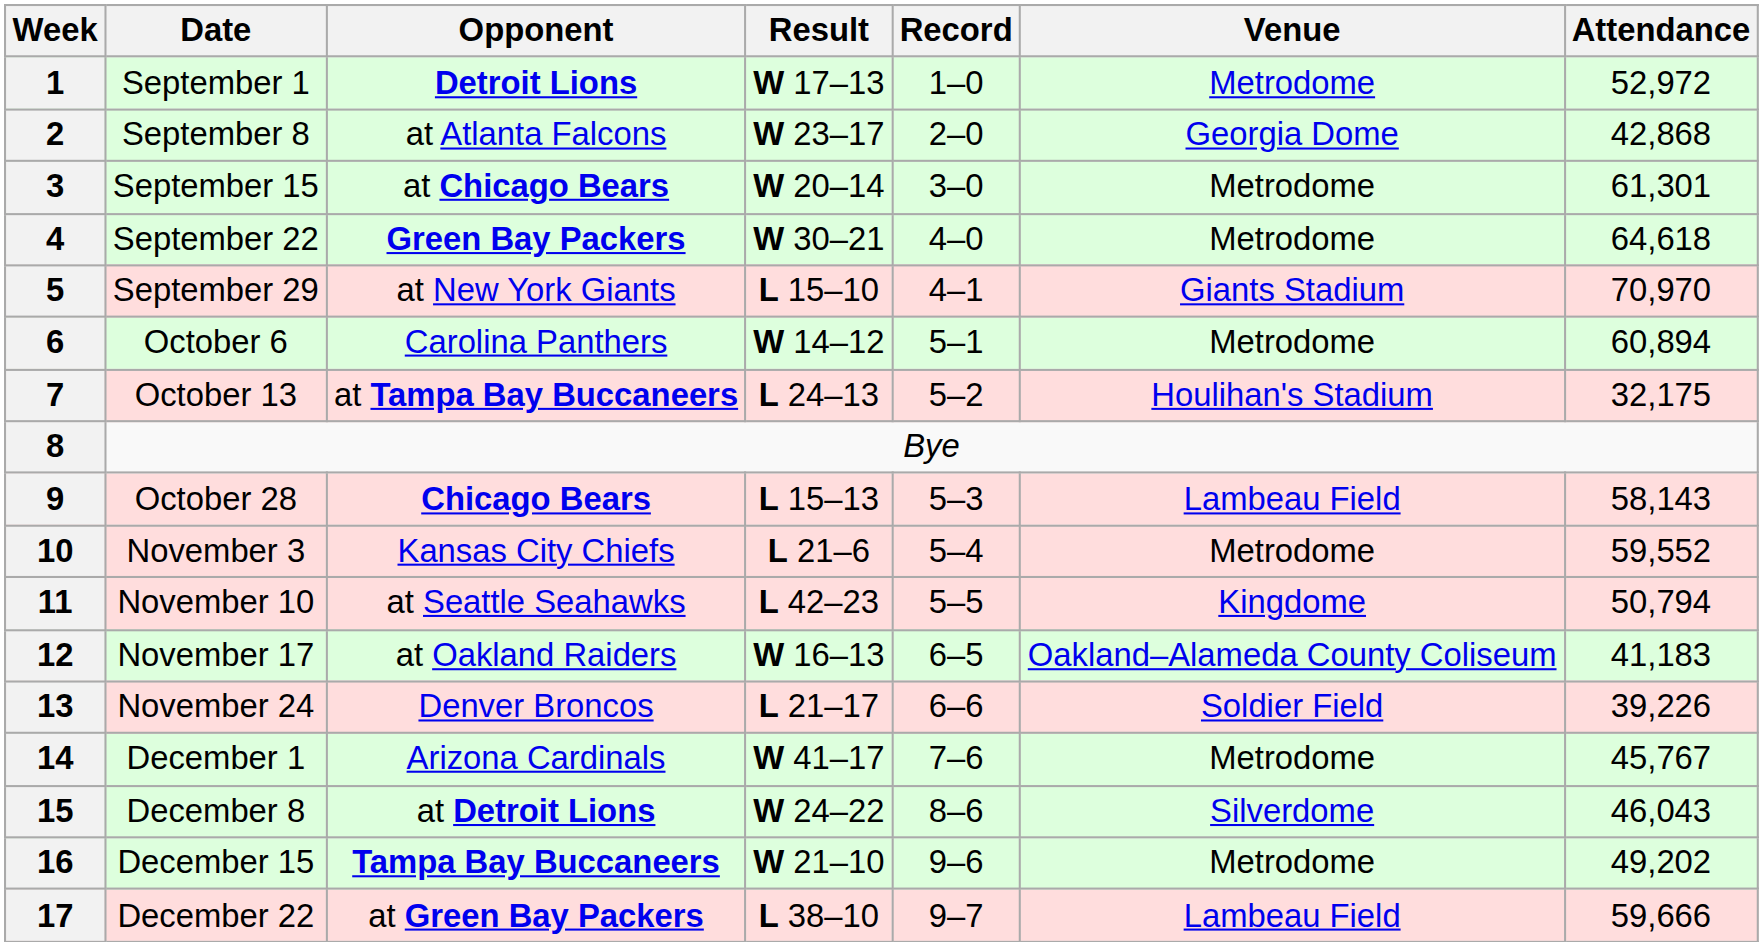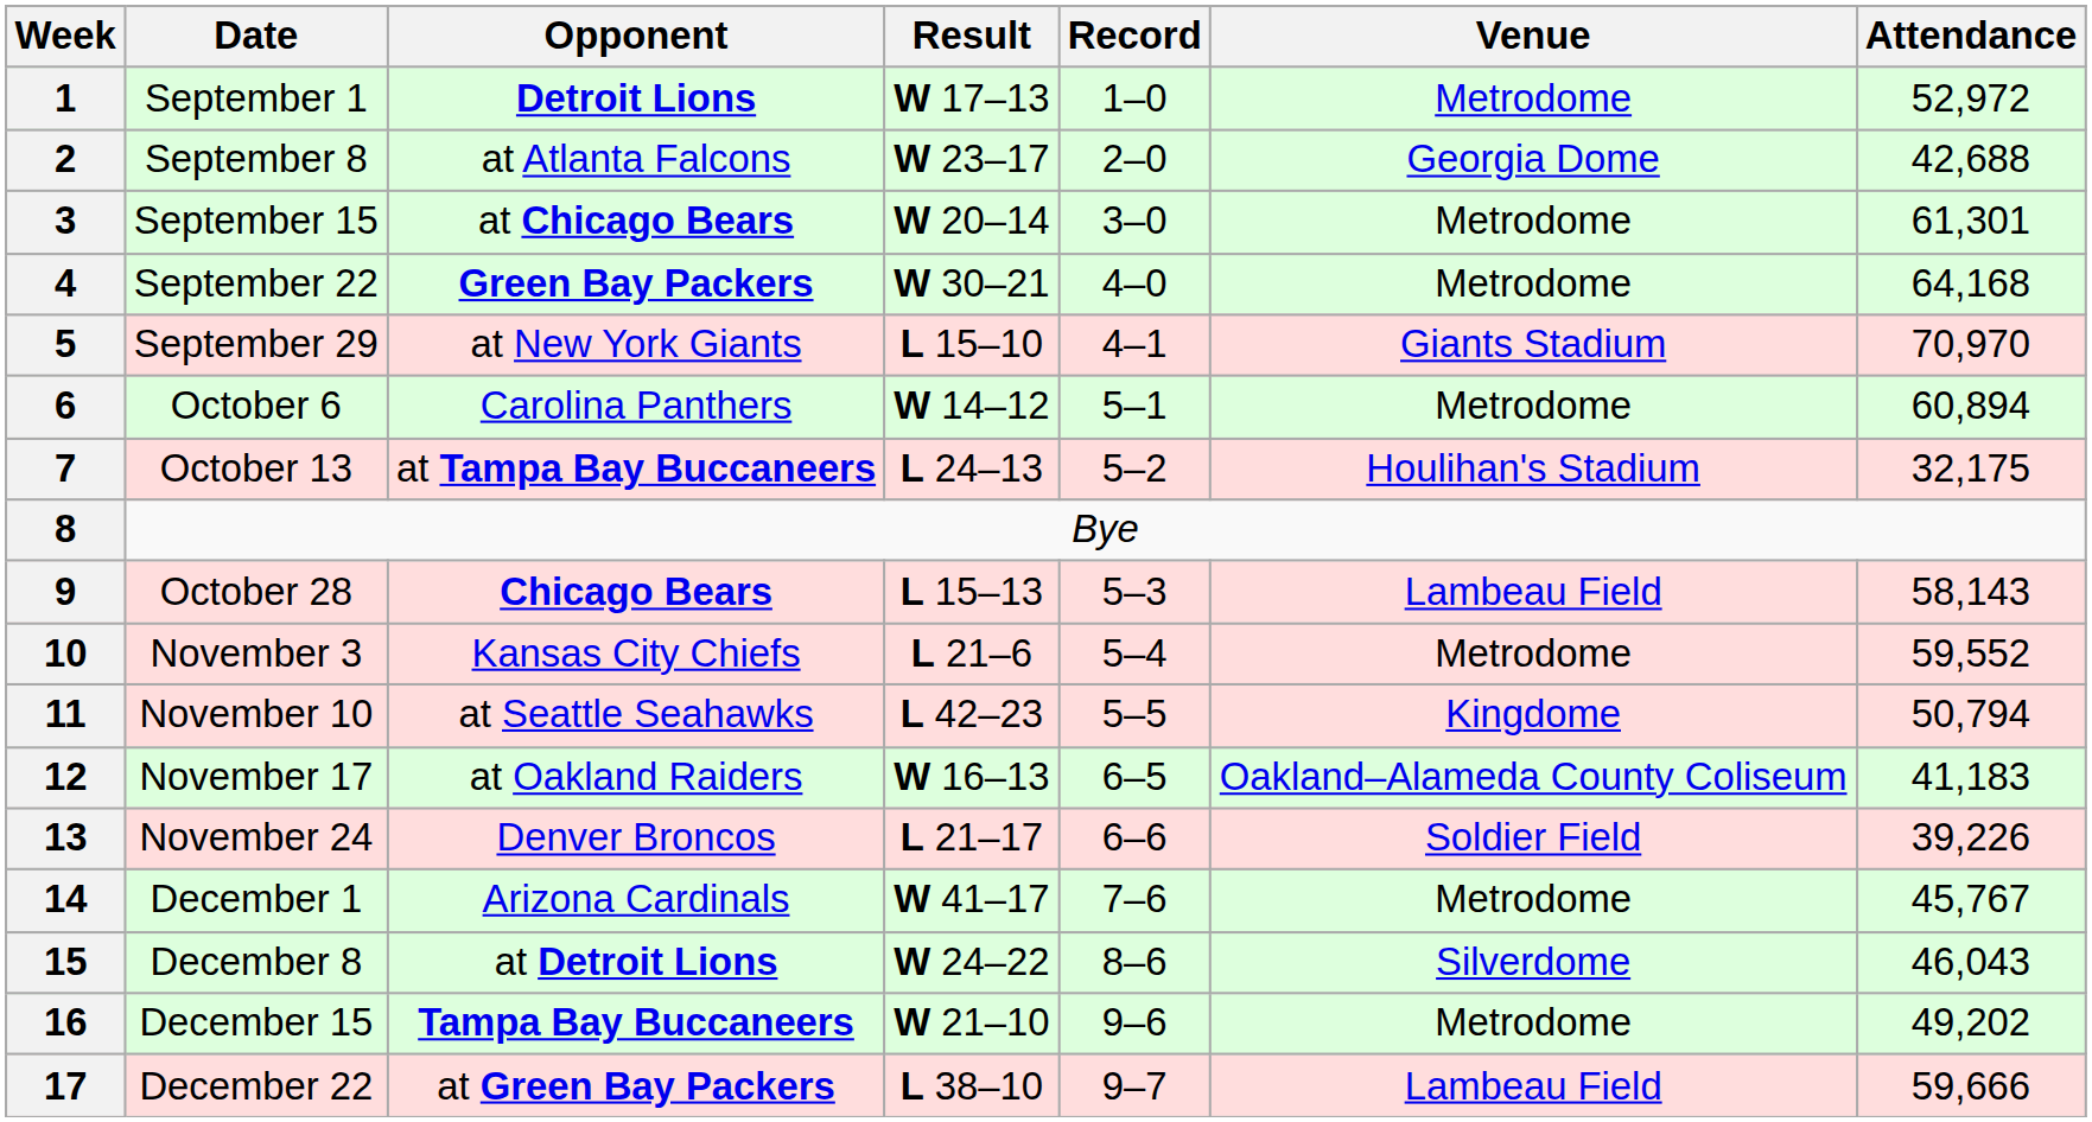2 | Attendance: 42,868 -> 42,688
4 | Attendance: 64,618 -> 64,168
